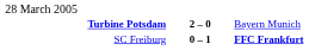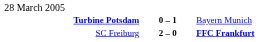Turbine Potsdam | column 2: 2 – 0 -> 0 – 1
SC Freiburg | column 2: 0 – 1 -> 2 – 0
